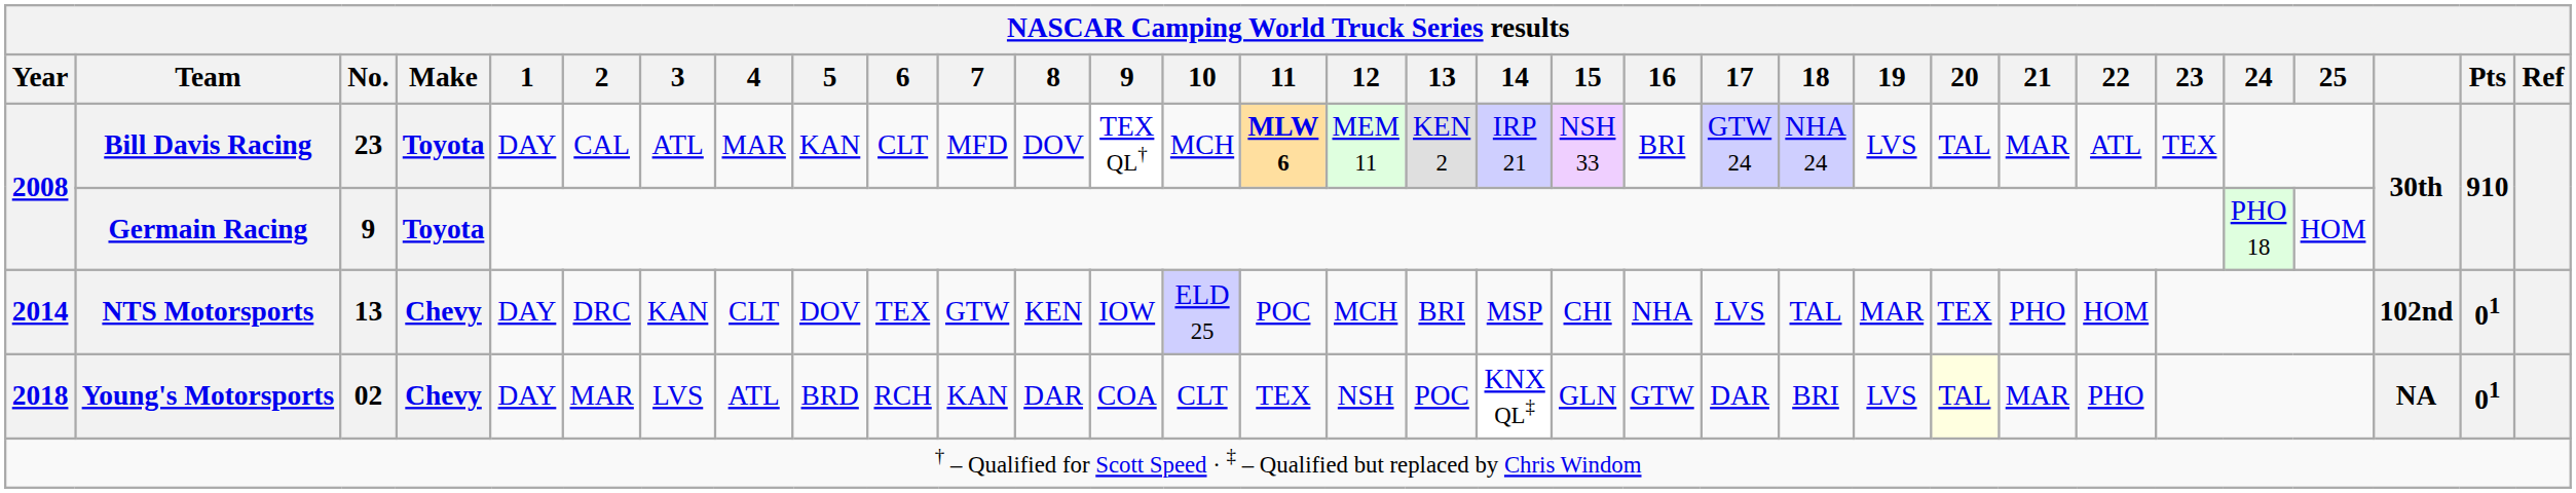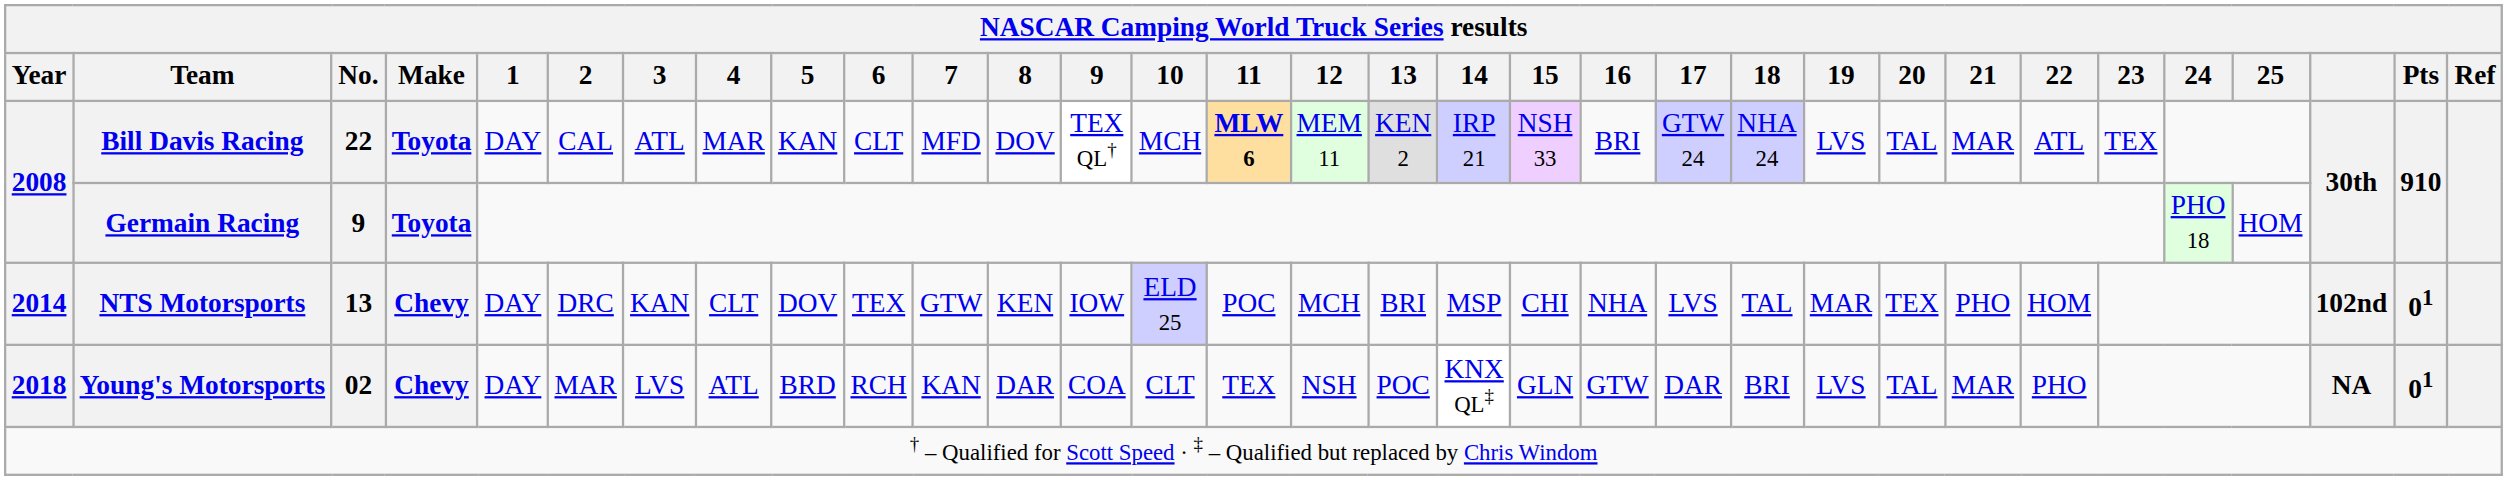Bill Davis Racing | No.: 23 -> 22
Young's Motorsports | 20: lightyellow background -> no background
